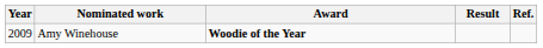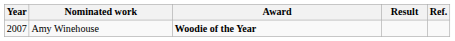Amy Winehouse | Year: 2009 -> 2007
